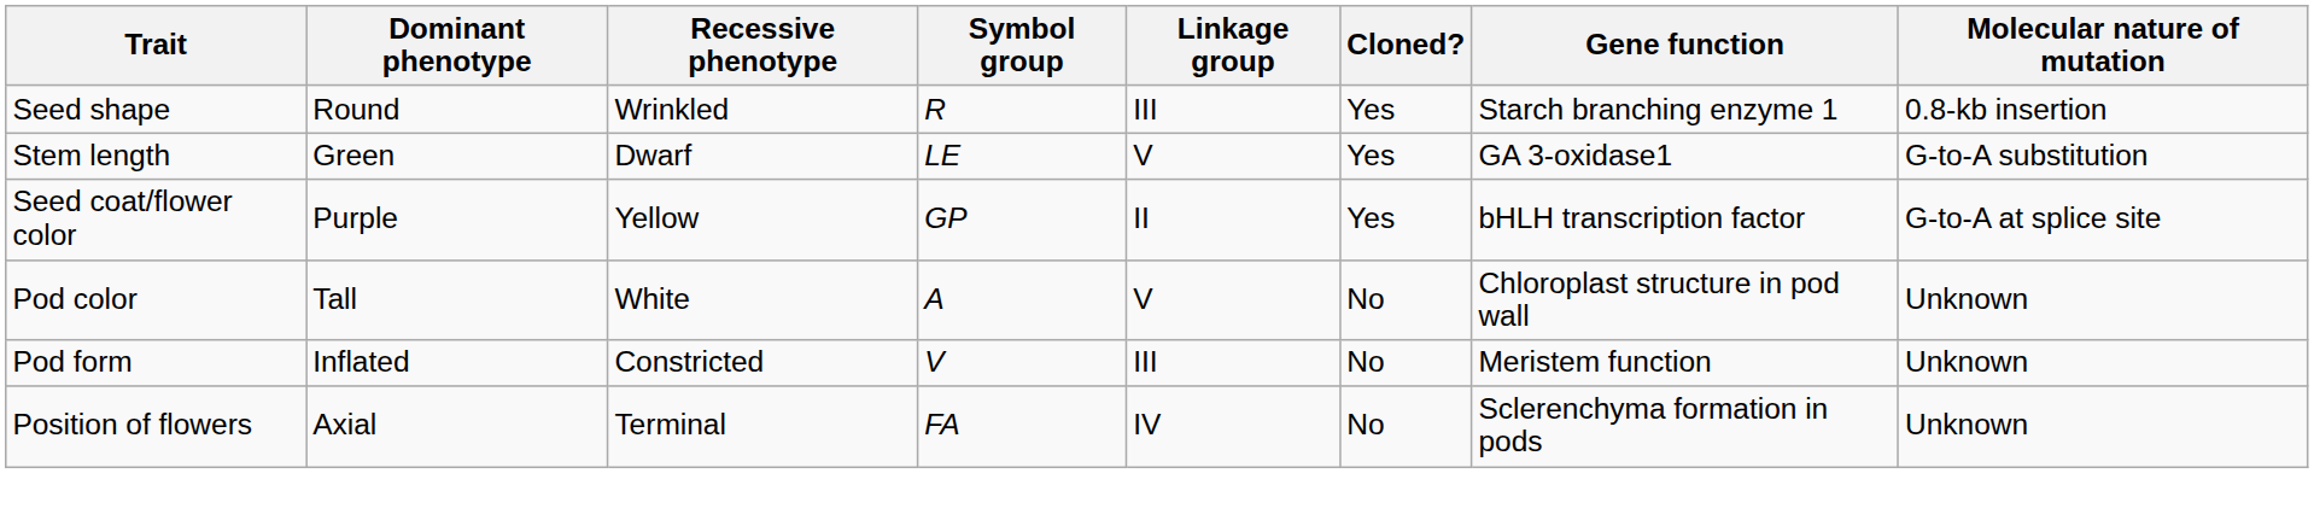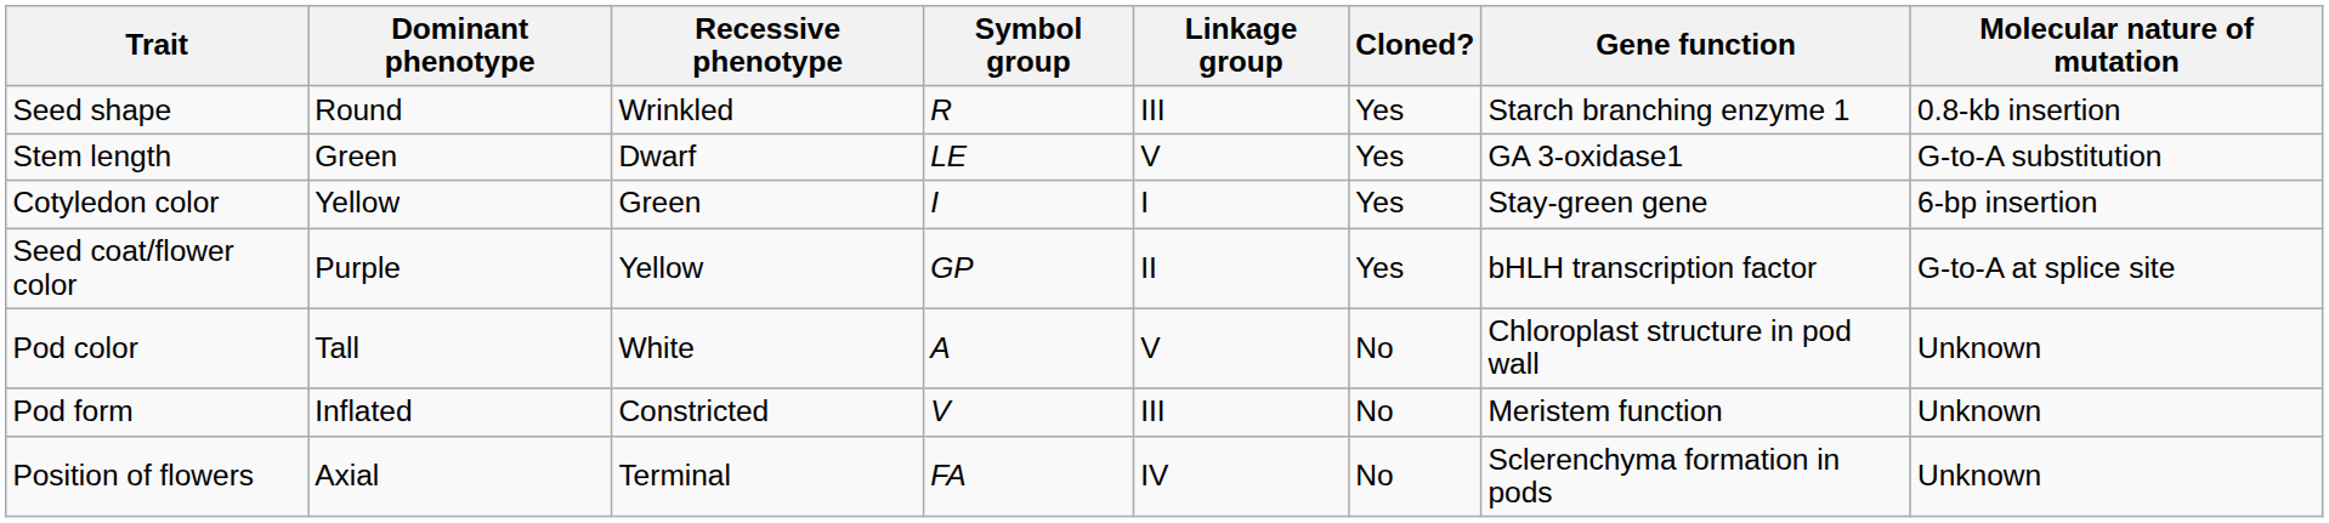+ row: Cotyledon color | Yellow | Green | I | I | Yes | Stay-green gene | 6-bp insertion
